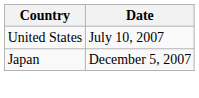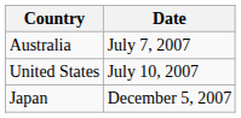+ row: Australia | July 7, 2007
